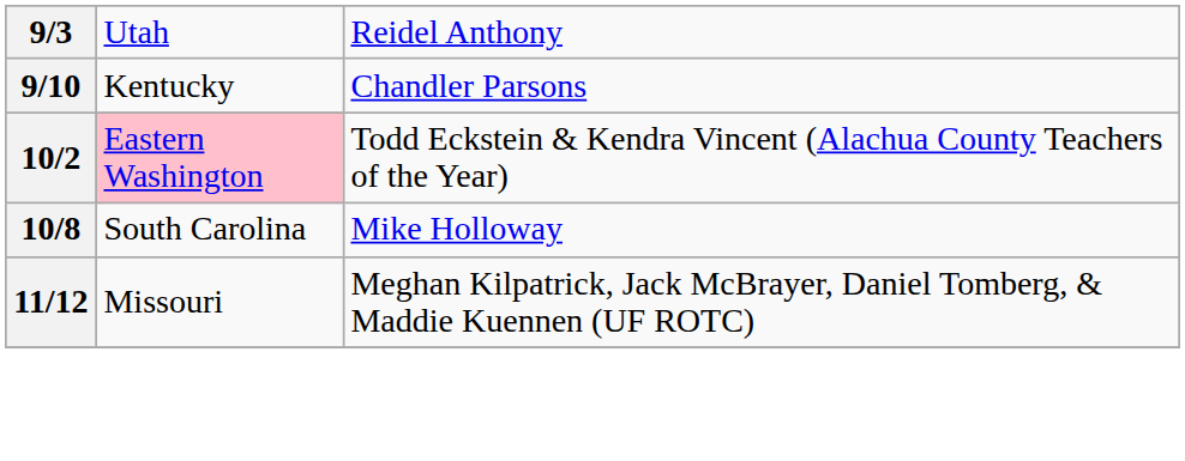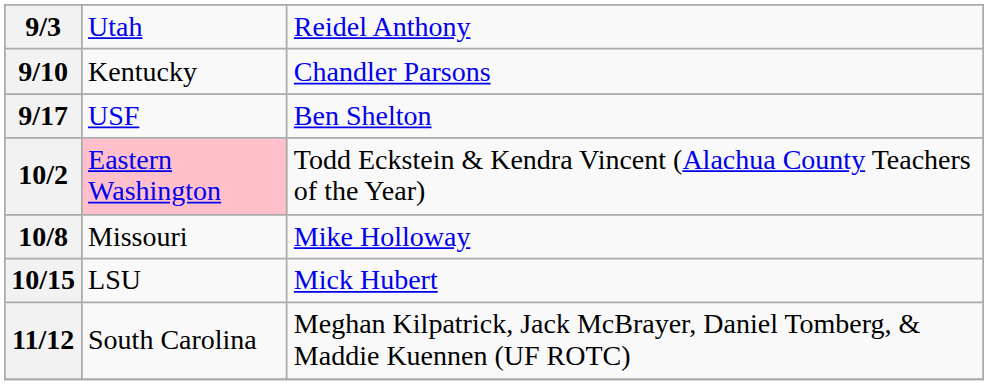+ row: 9/17 | USF | Ben Shelton
10/8 | column 2: South Carolina -> Missouri
+ row: 10/15 | LSU | Mick Hubert
11/12 | column 2: Missouri -> South Carolina
